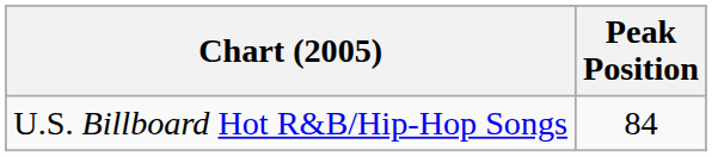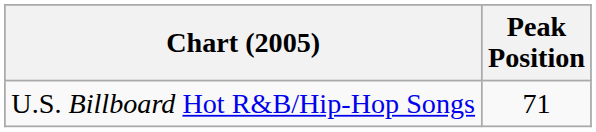U.S. Billboard Hot R&B/Hip-Hop Songs | Peak Position: 84 -> 71
